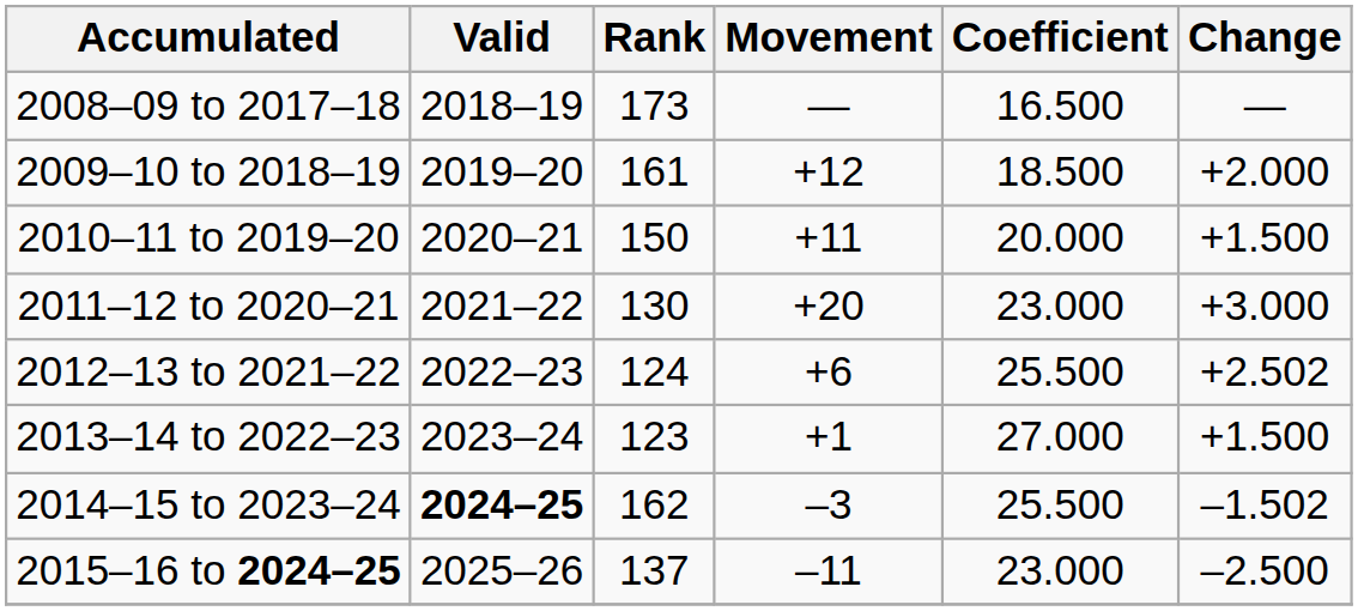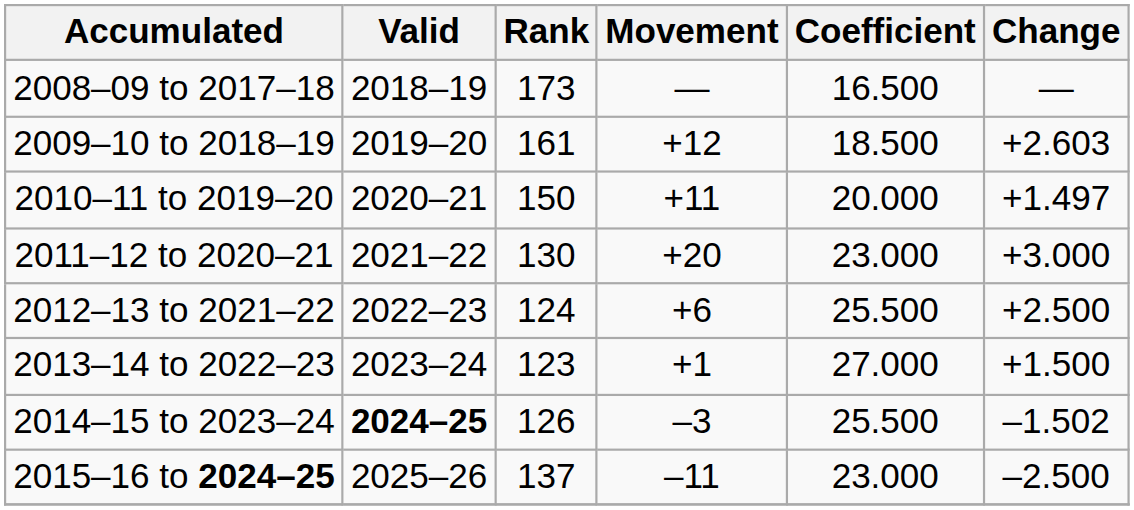2009–10 to 2018–19 | Change: +2.000 -> +2.603
2010–11 to 2019–20 | Change: +1.500 -> +1.497
2012–13 to 2021–22 | Change: +2.502 -> +2.500
2014–15 to 2023–24 | Rank: 162 -> 126
